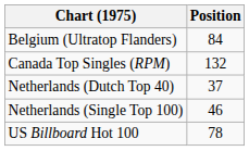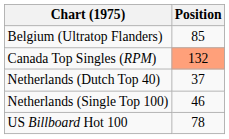Belgium (Ultratop Flanders) | Position: 84 -> 85
Canada Top Singles (RPM) | Position: no background -> lightsalmon background
